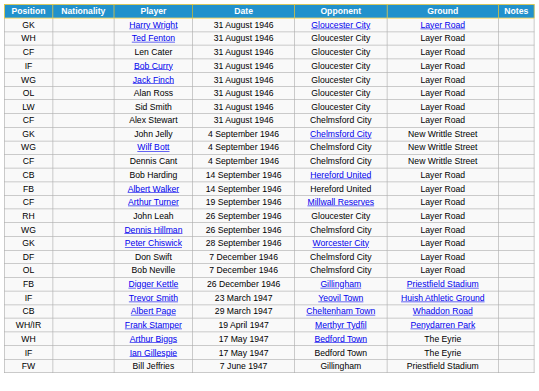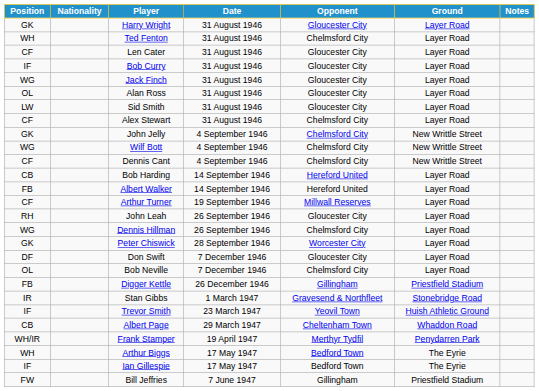Ted Fenton | Opponent: Gloucester City -> Chelmsford City
Don Swift | Opponent: Chelmsford City -> Gloucester City
+ row: IR | Stan Gibbs | 1 March 1947 | Gravesend & Northfleet | Stonebridge Road
